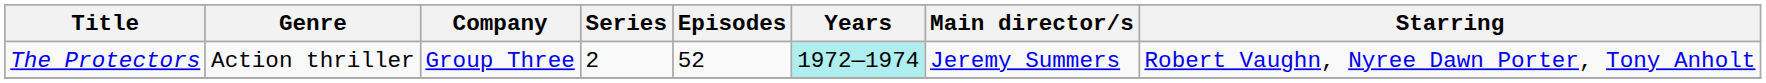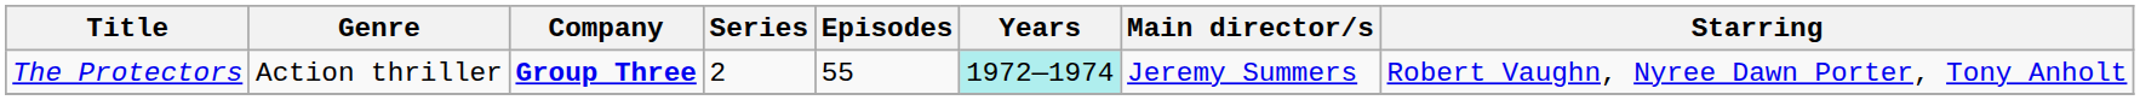The Protectors | Company: normal -> bold
The Protectors | Episodes: 52 -> 55
